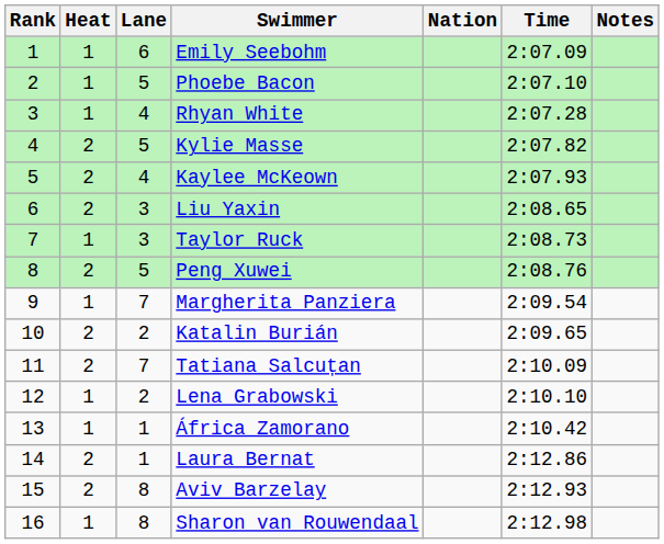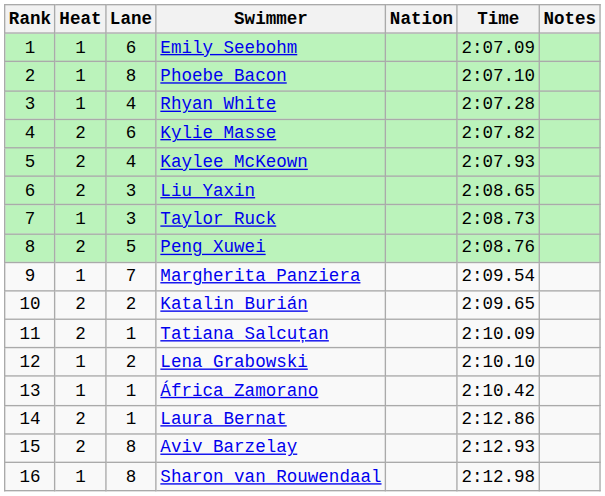Phoebe Bacon | Lane: 5 -> 8
Kylie Masse | Lane: 5 -> 6
Tatiana Salcuțan | Lane: 7 -> 1
